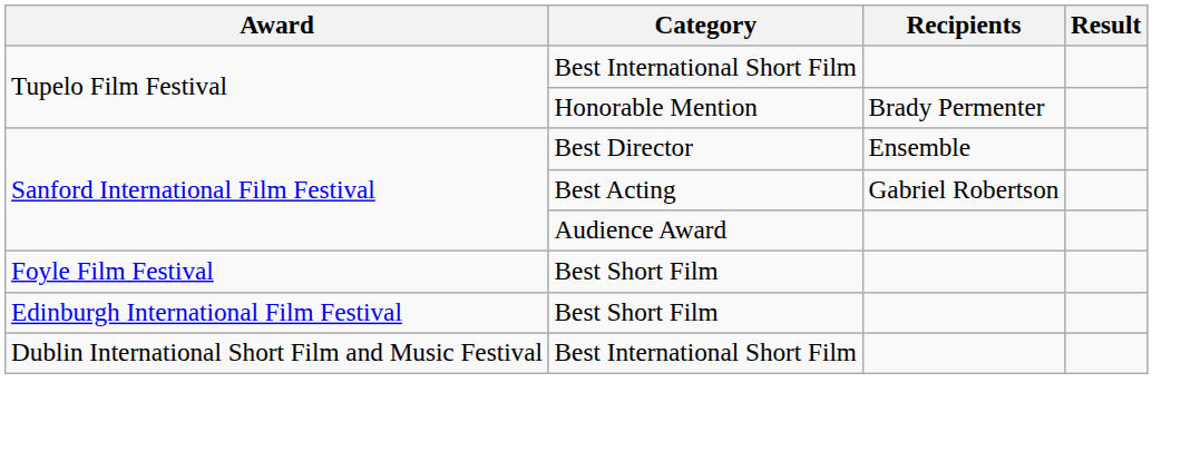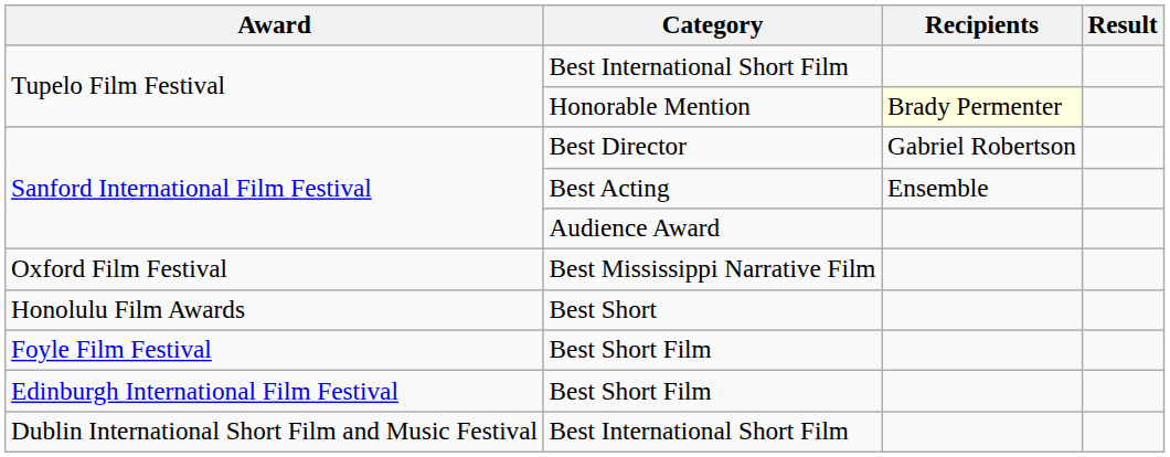Honorable Mention | Recipients: no background -> lightyellow background
Best Director | Recipients: Ensemble -> Gabriel Robertson
Best Acting | Recipients: Gabriel Robertson -> Ensemble
+ row: Oxford Film Festival | Best Mississippi Narrative Film
+ row: Honolulu Film Awards | Best Short
